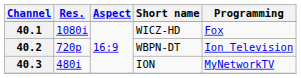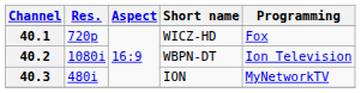40.1 | Res.: 1080i -> 720p
40.2 | Res.: 720p -> 1080i
